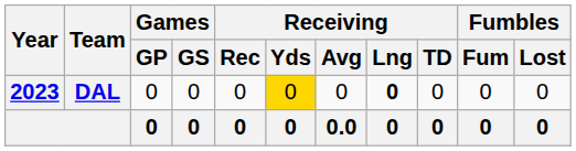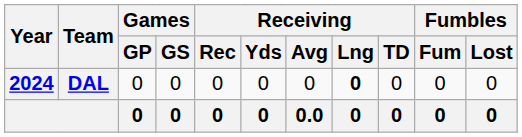DAL | Year: 2023 -> 2024
DAL | Receiving / Yds: gold background -> no background
